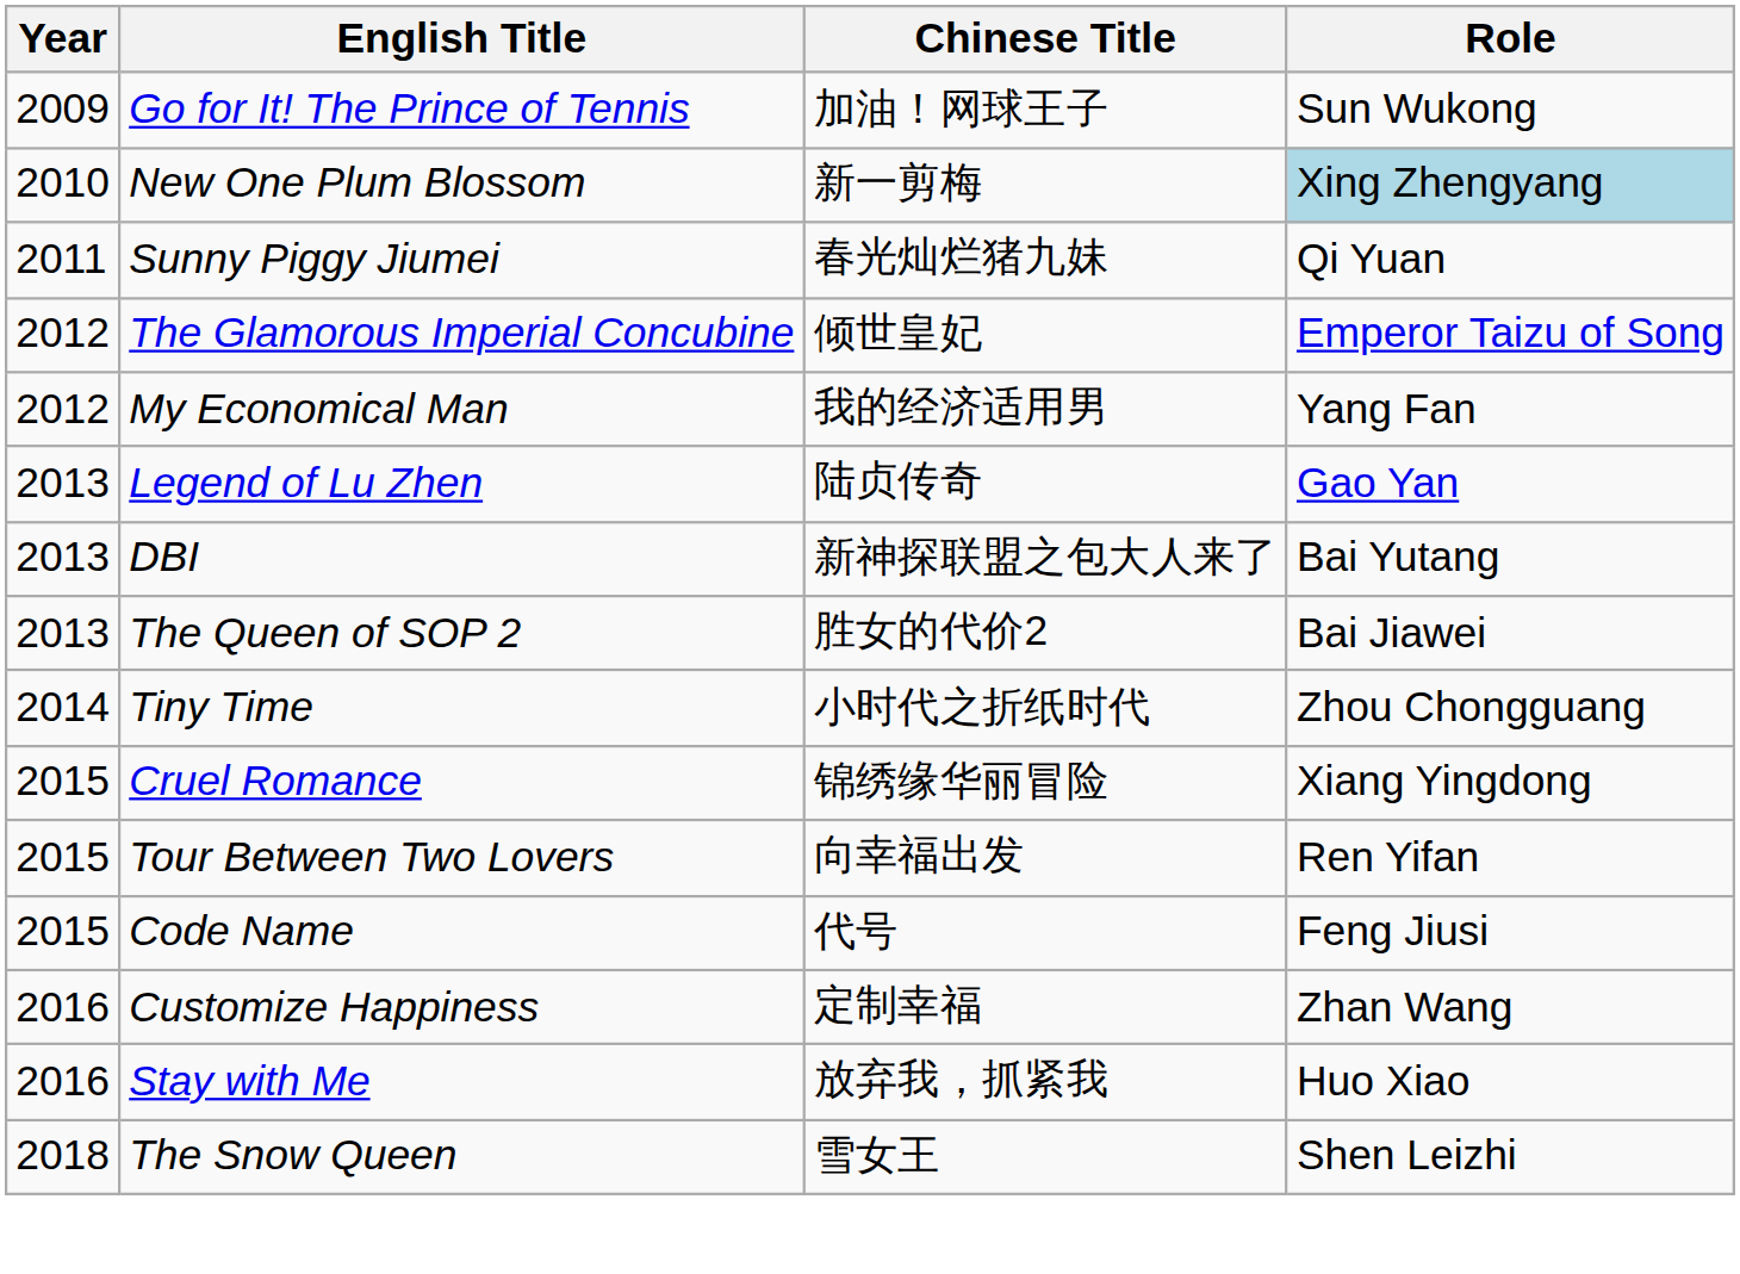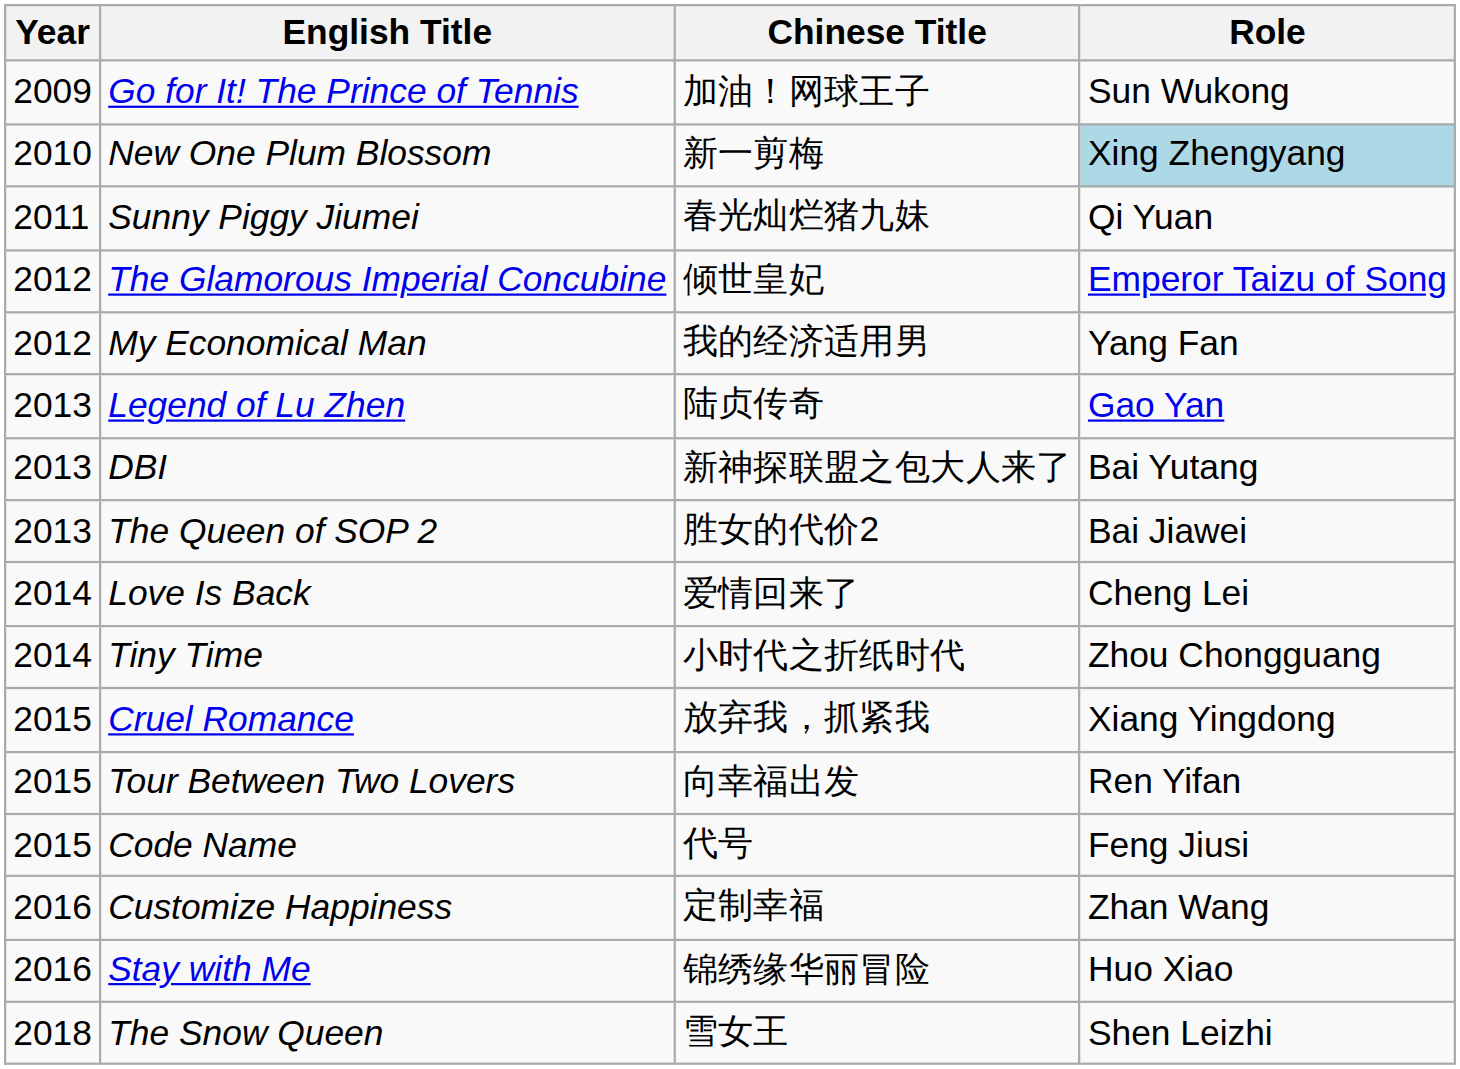+ row: 2014 | Love Is Back | 爱情回来了 | Cheng Lei
Cruel Romance | Chinese Title: 锦绣缘华丽冒险 -> 放弃我，抓紧我
Stay with Me | Chinese Title: 放弃我，抓紧我 -> 锦绣缘华丽冒险
